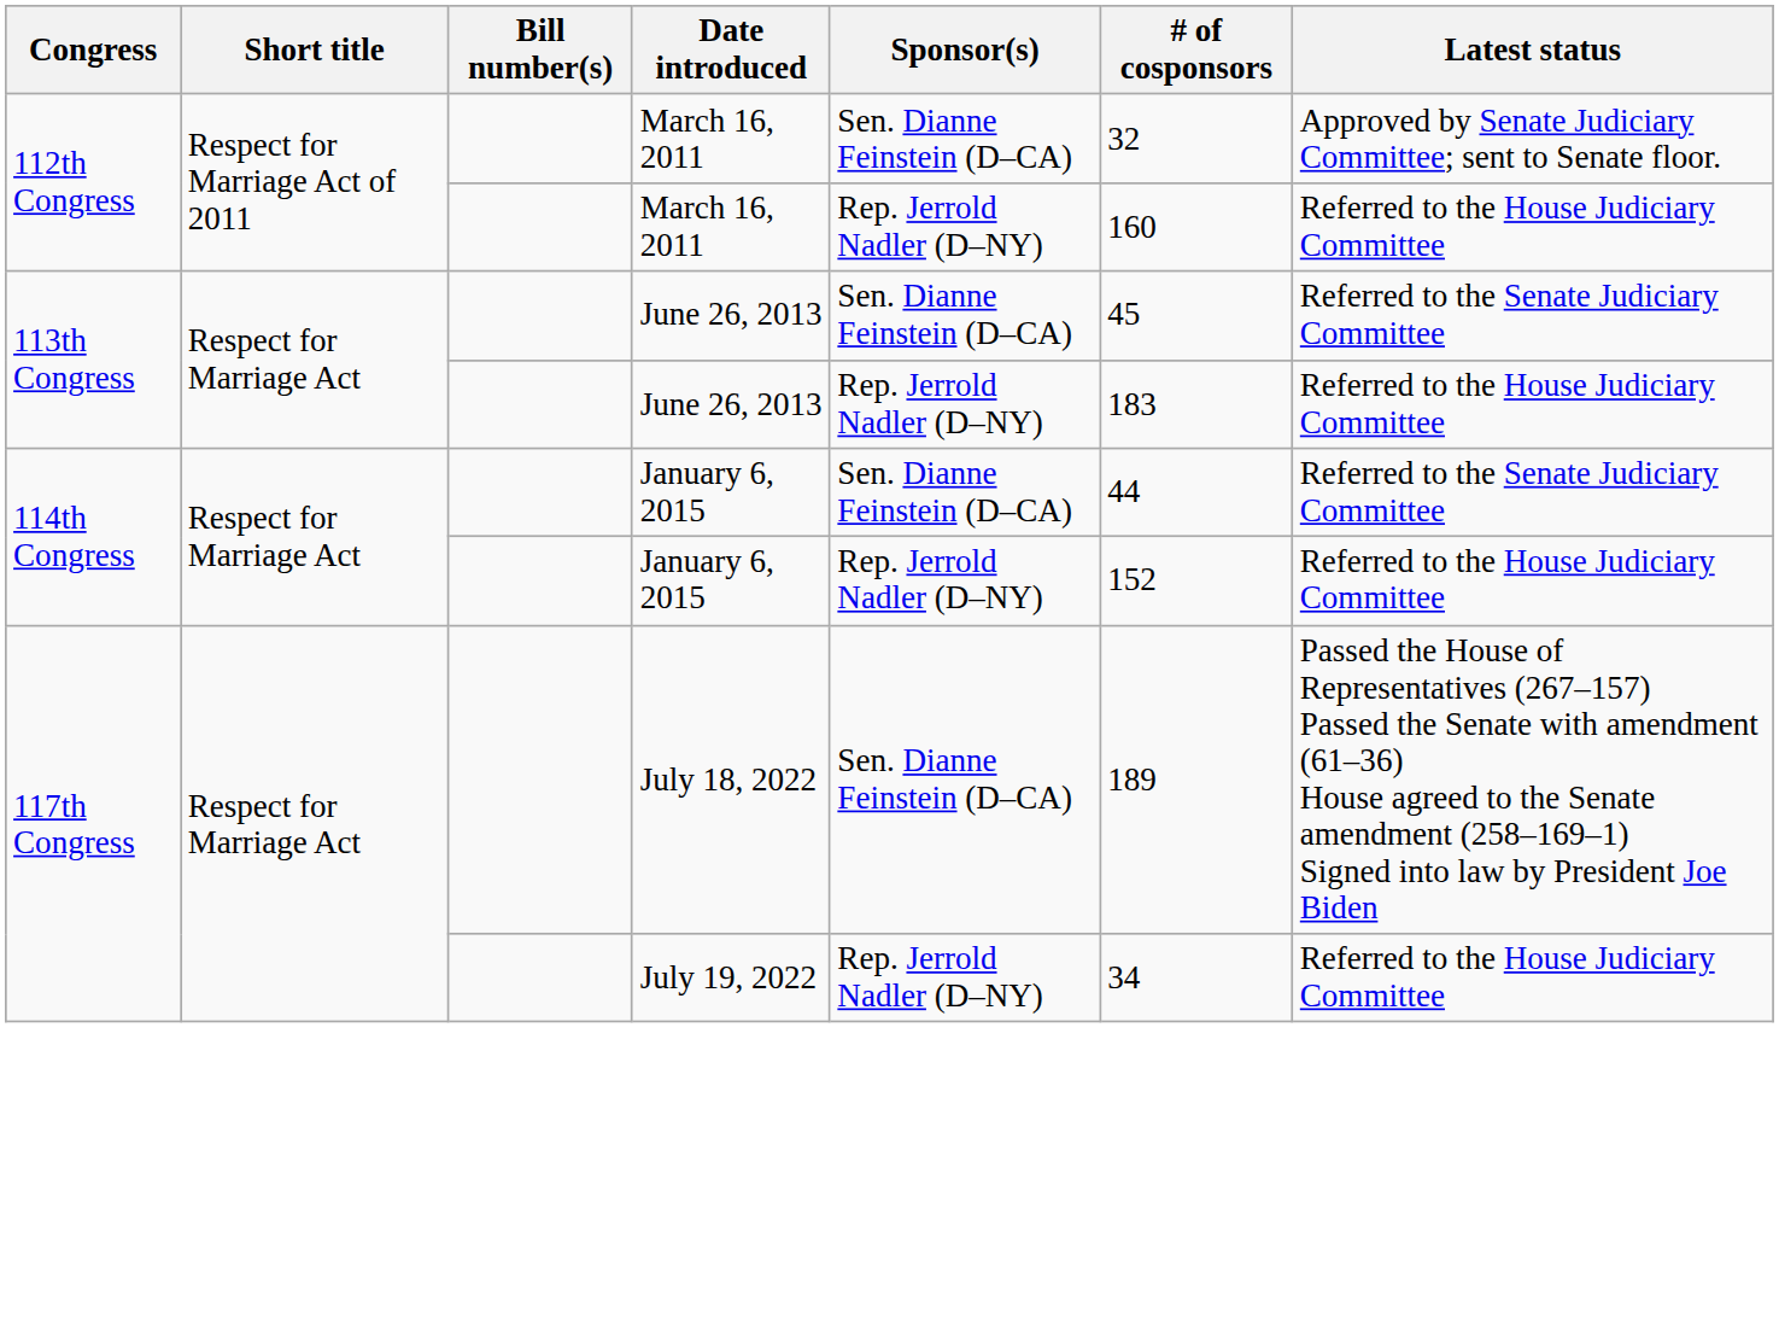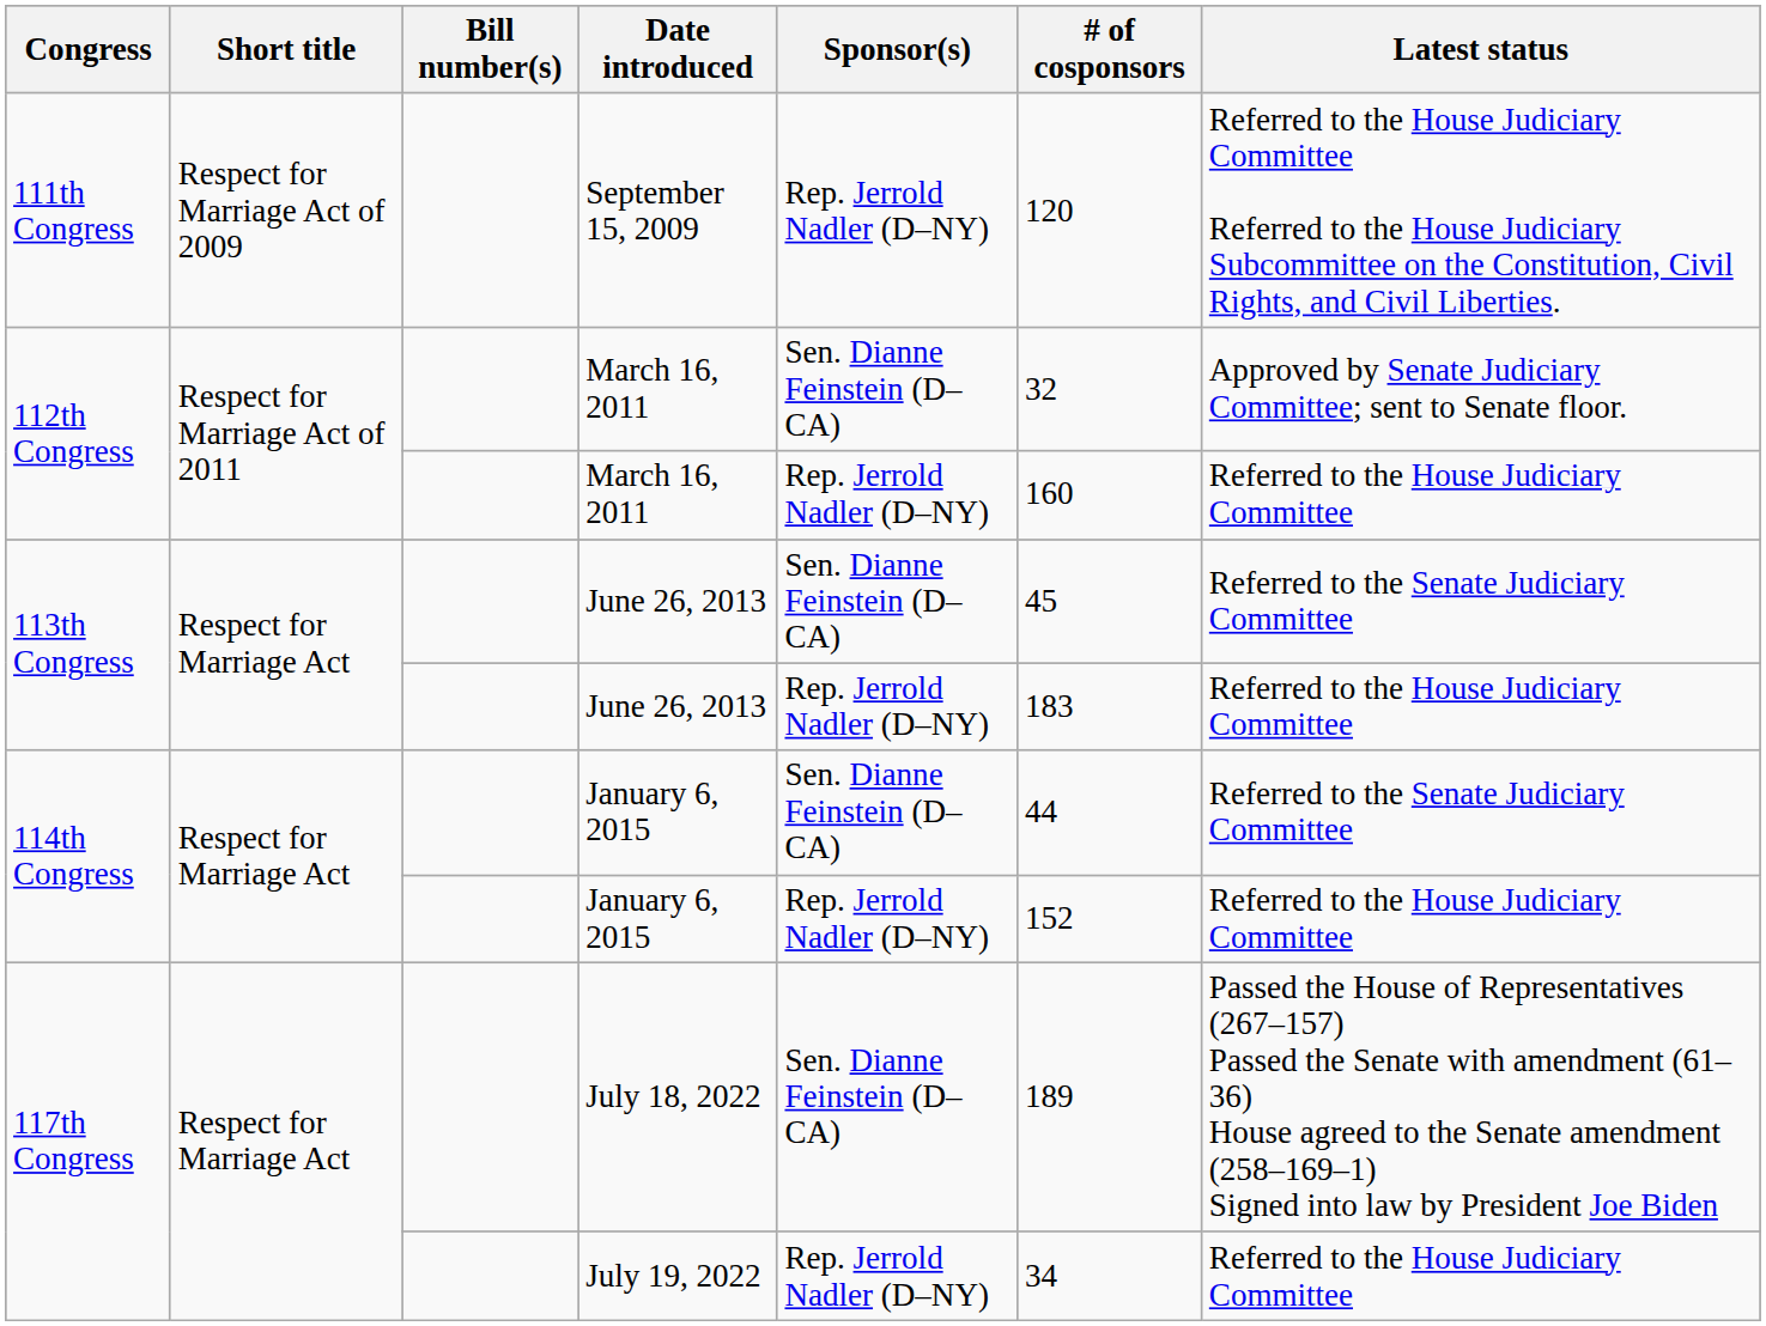+ row: 111th Congress | Respect for Marriage Act of 2009 | September 15, 2009 | Rep. Jerrold Nadler (D–NY) | 120 | Referred to the House Judiciary Committee Referred to the House Judiciary Subcommittee on the Constitution, Civil Rights, and Civil Liberties.
